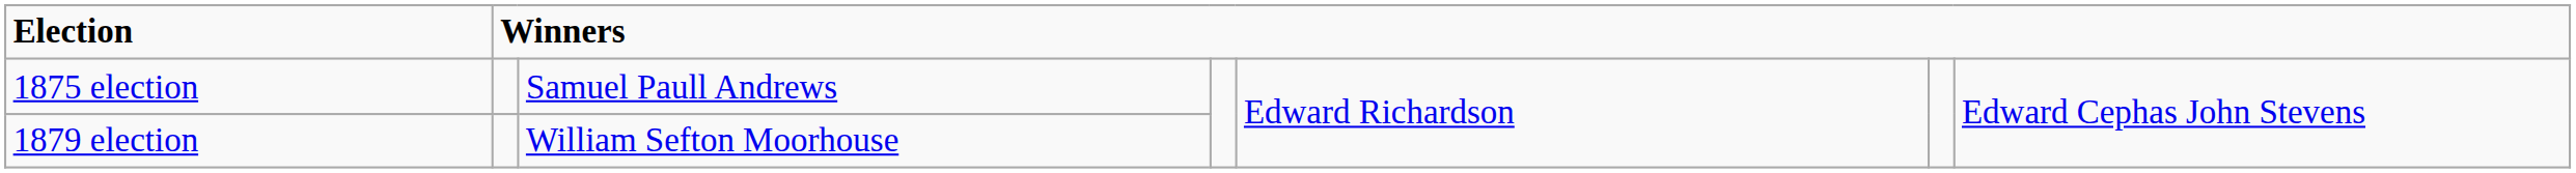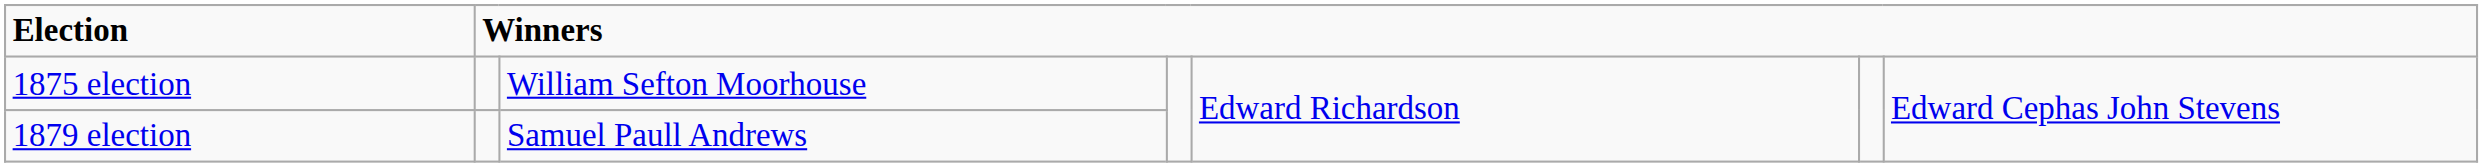1875 election | column 3: Samuel Paull Andrews -> William Sefton Moorhouse
1879 election | column 3: William Sefton Moorhouse -> Samuel Paull Andrews
